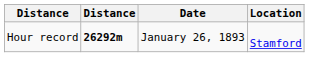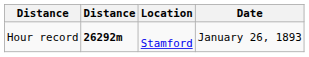columns swapped: Date <-> Location
